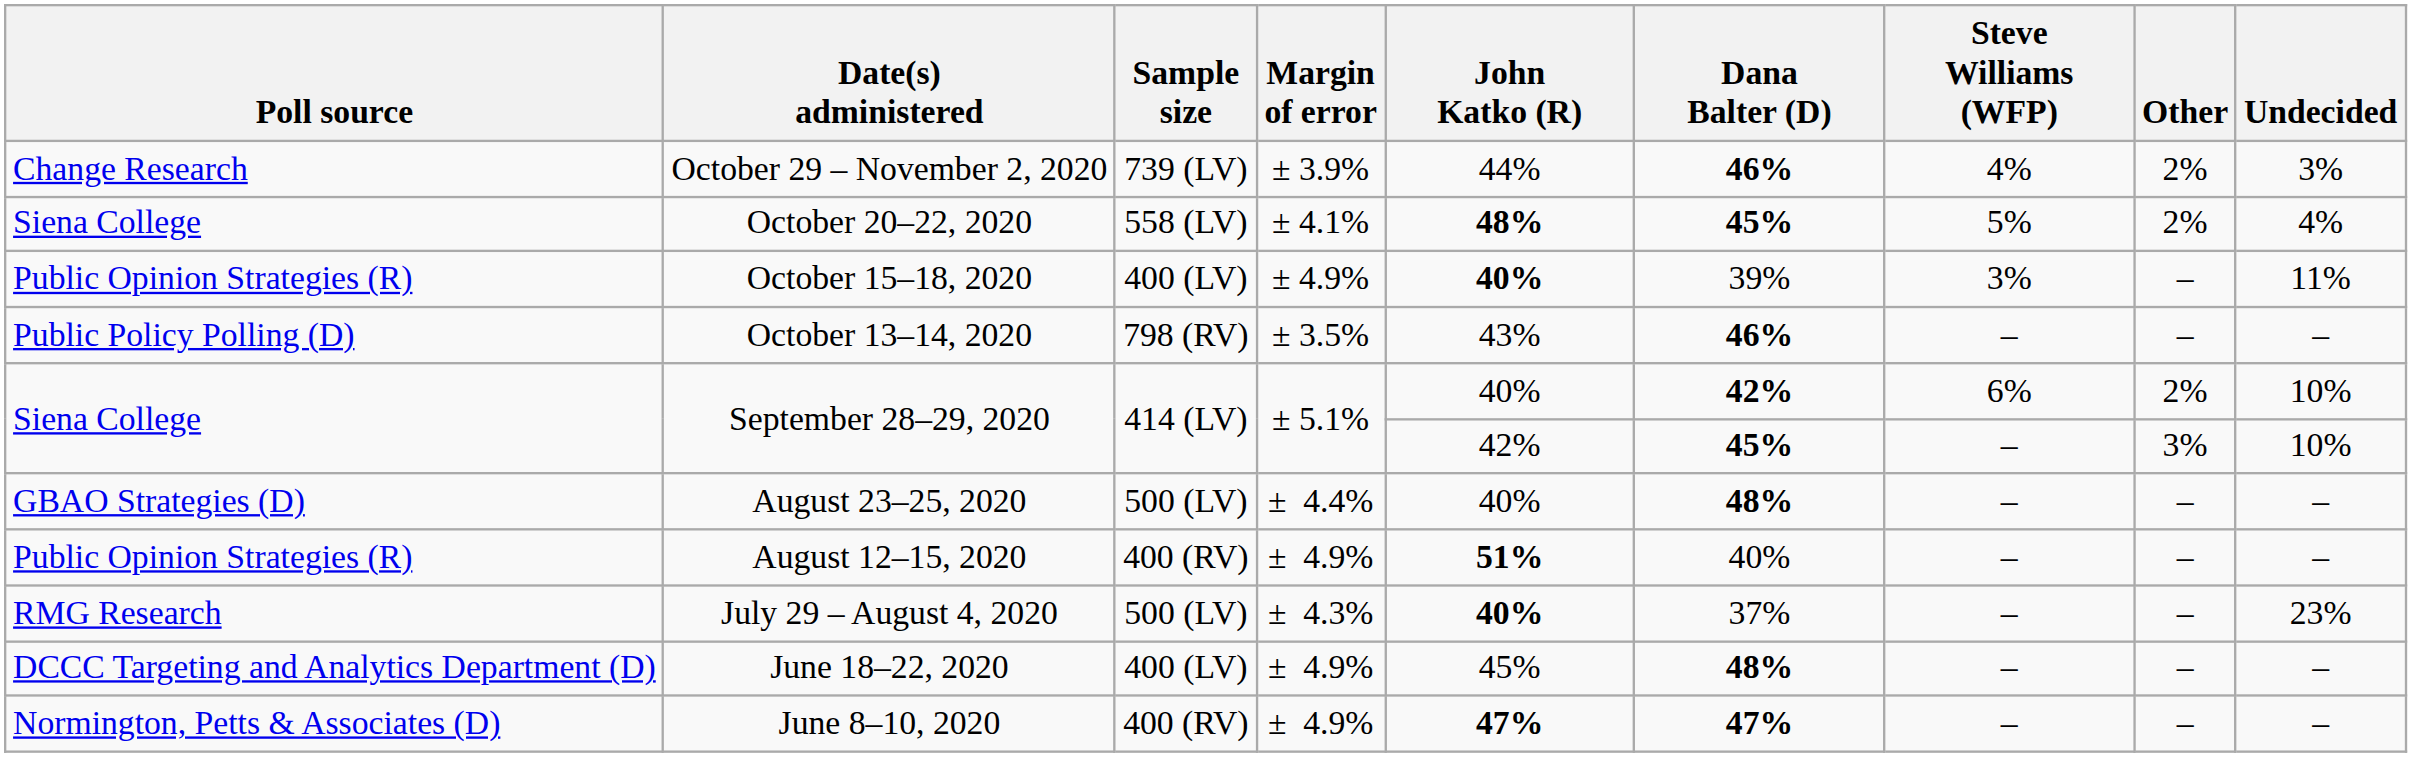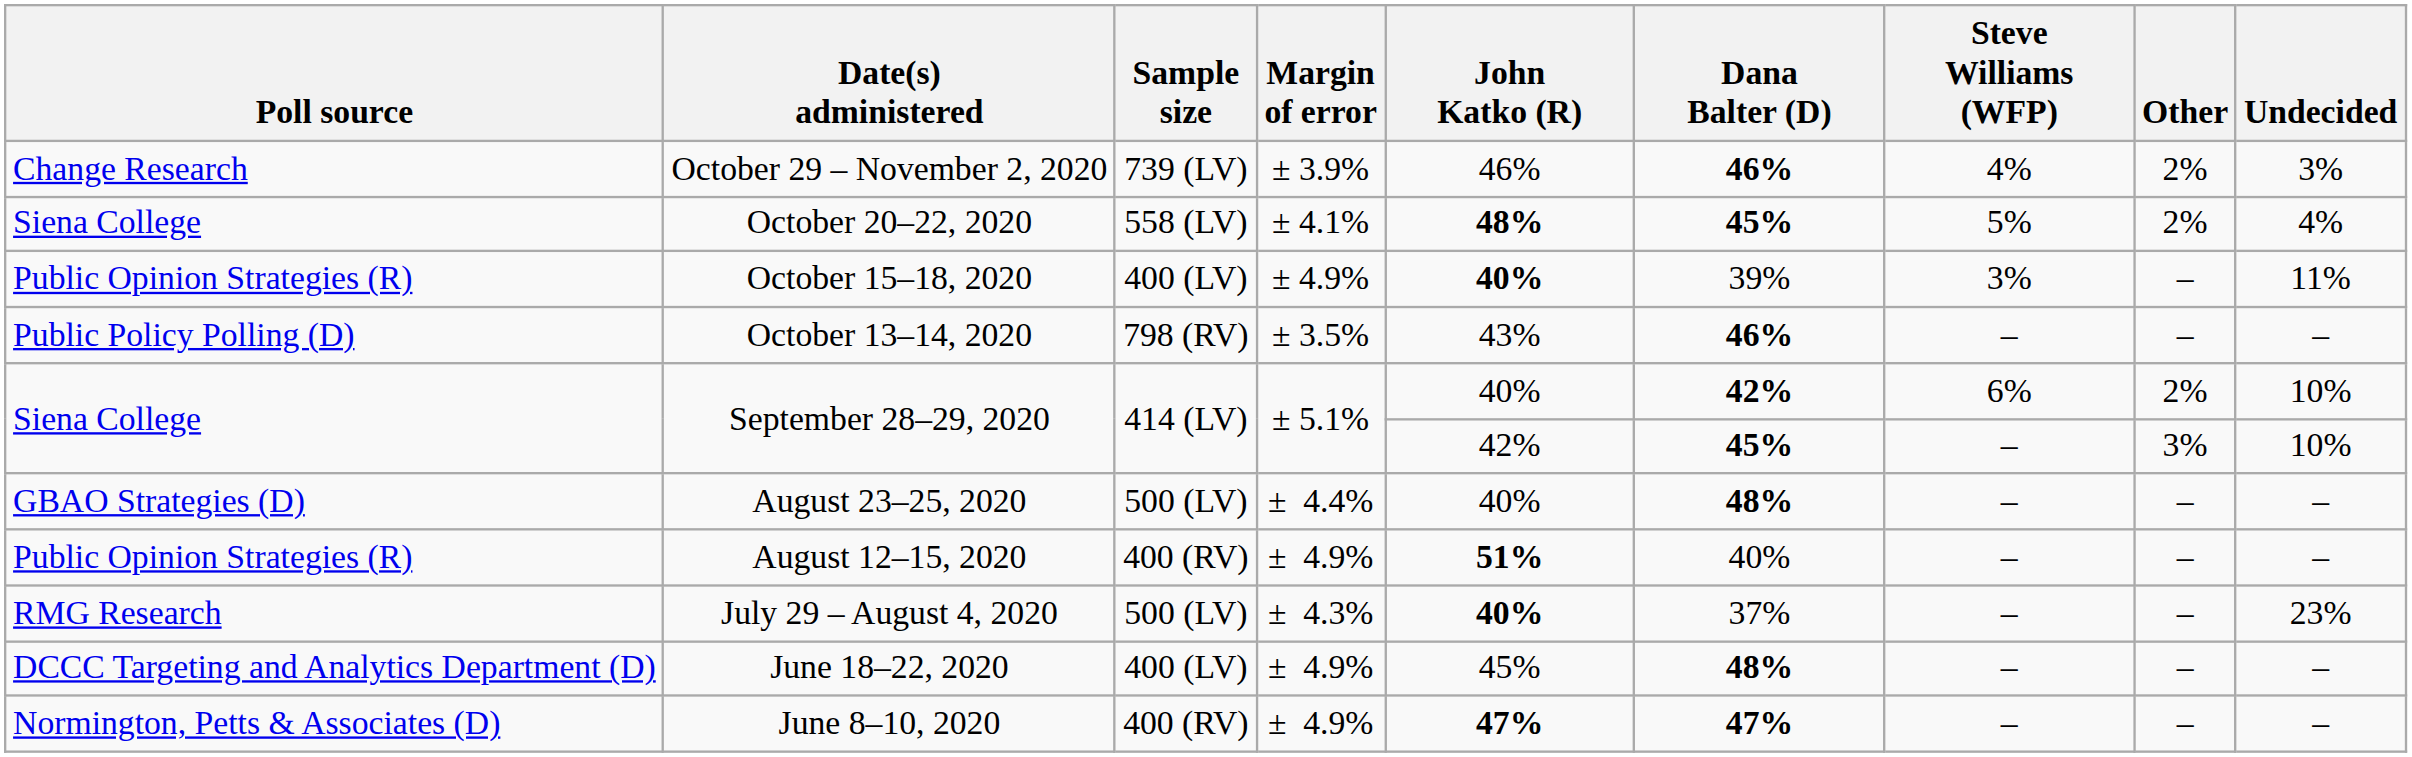October 29 – November 2, 2020 | John Katko (R): 44% -> 46%
